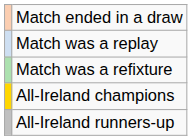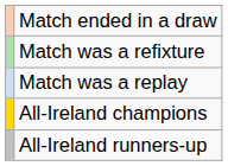rows swapped: Match was a replay <-> Match was a refixture
